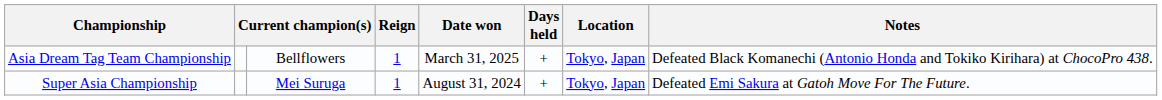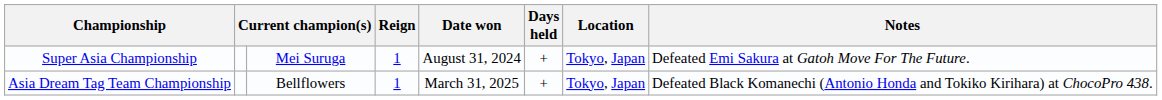rows swapped: Super Asia Championship <-> Asia Dream Tag Team Championship
